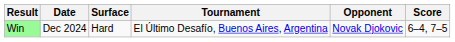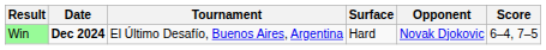columns swapped: Tournament <-> Surface
Win | Date: normal -> bold
